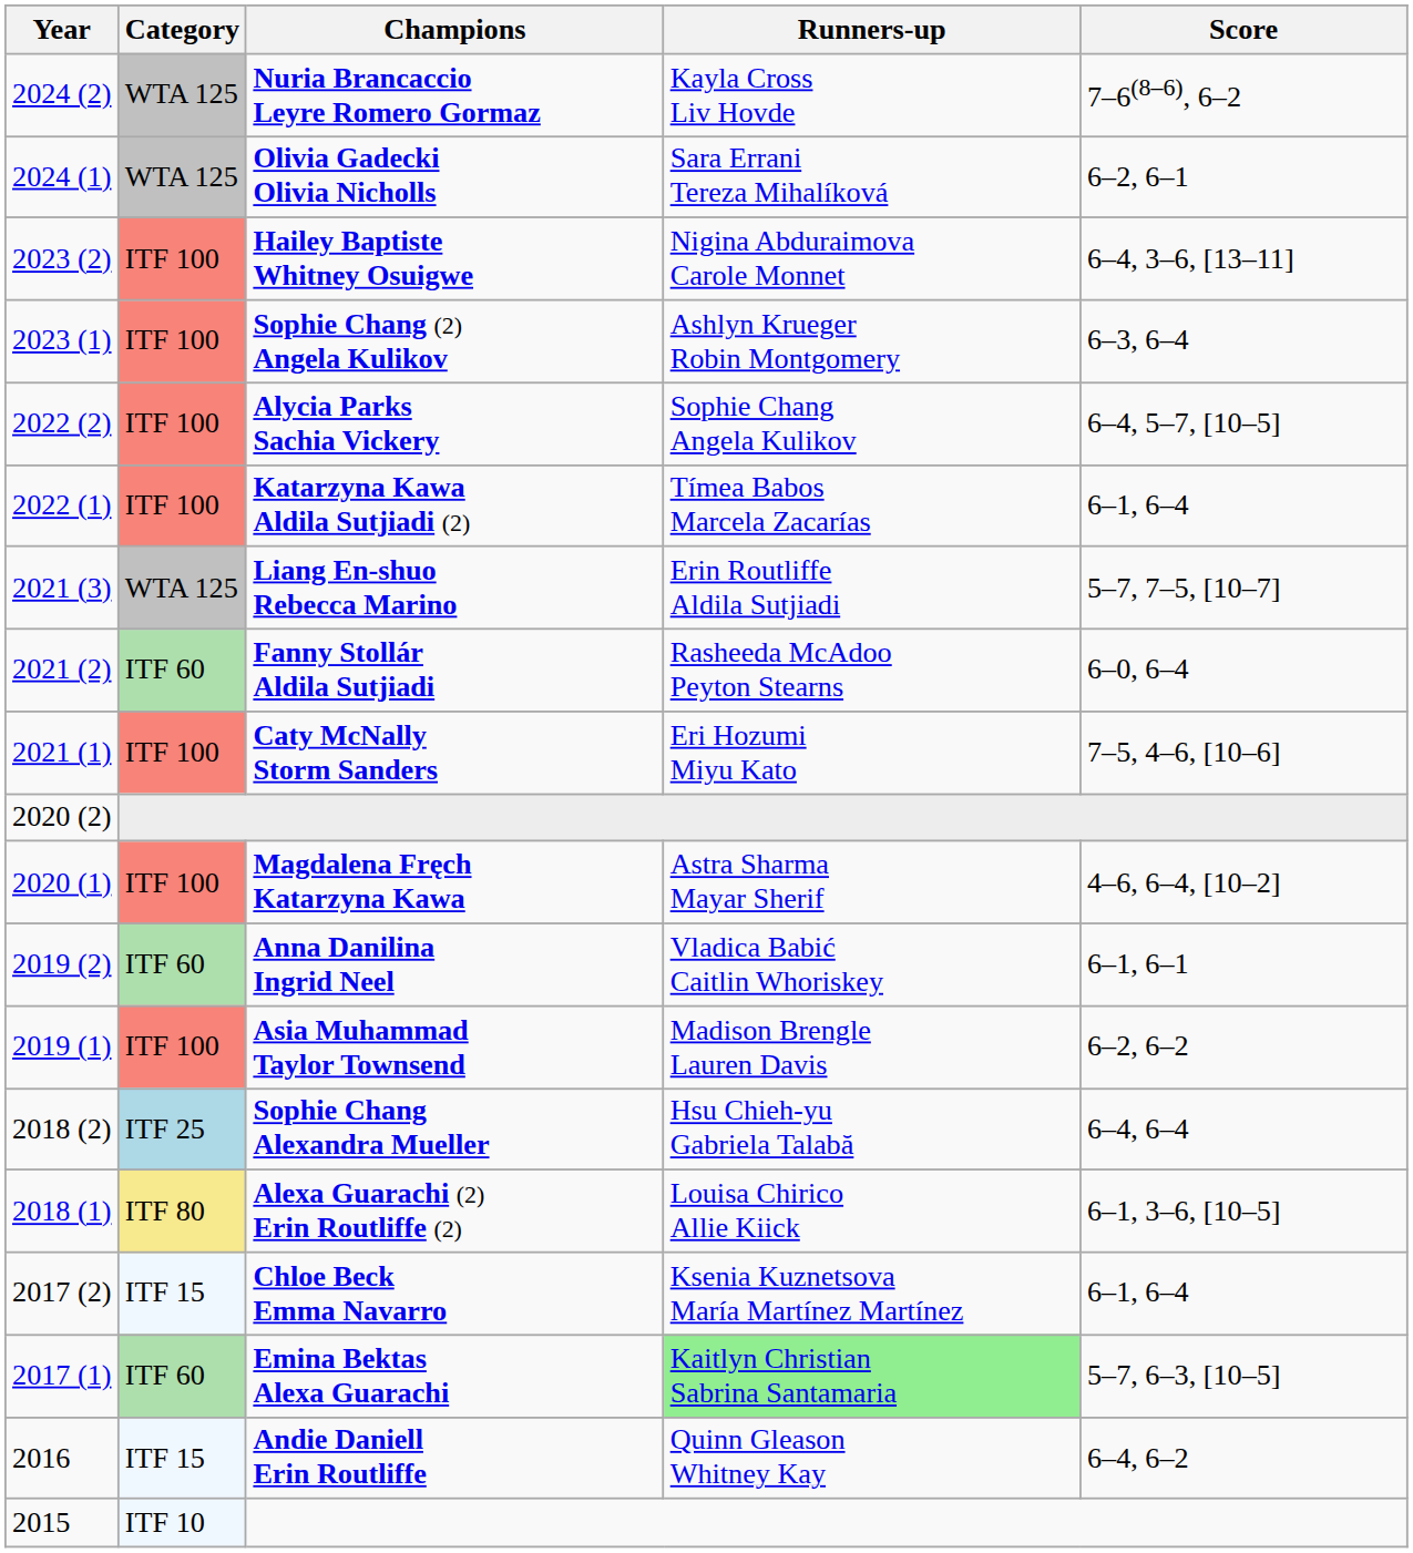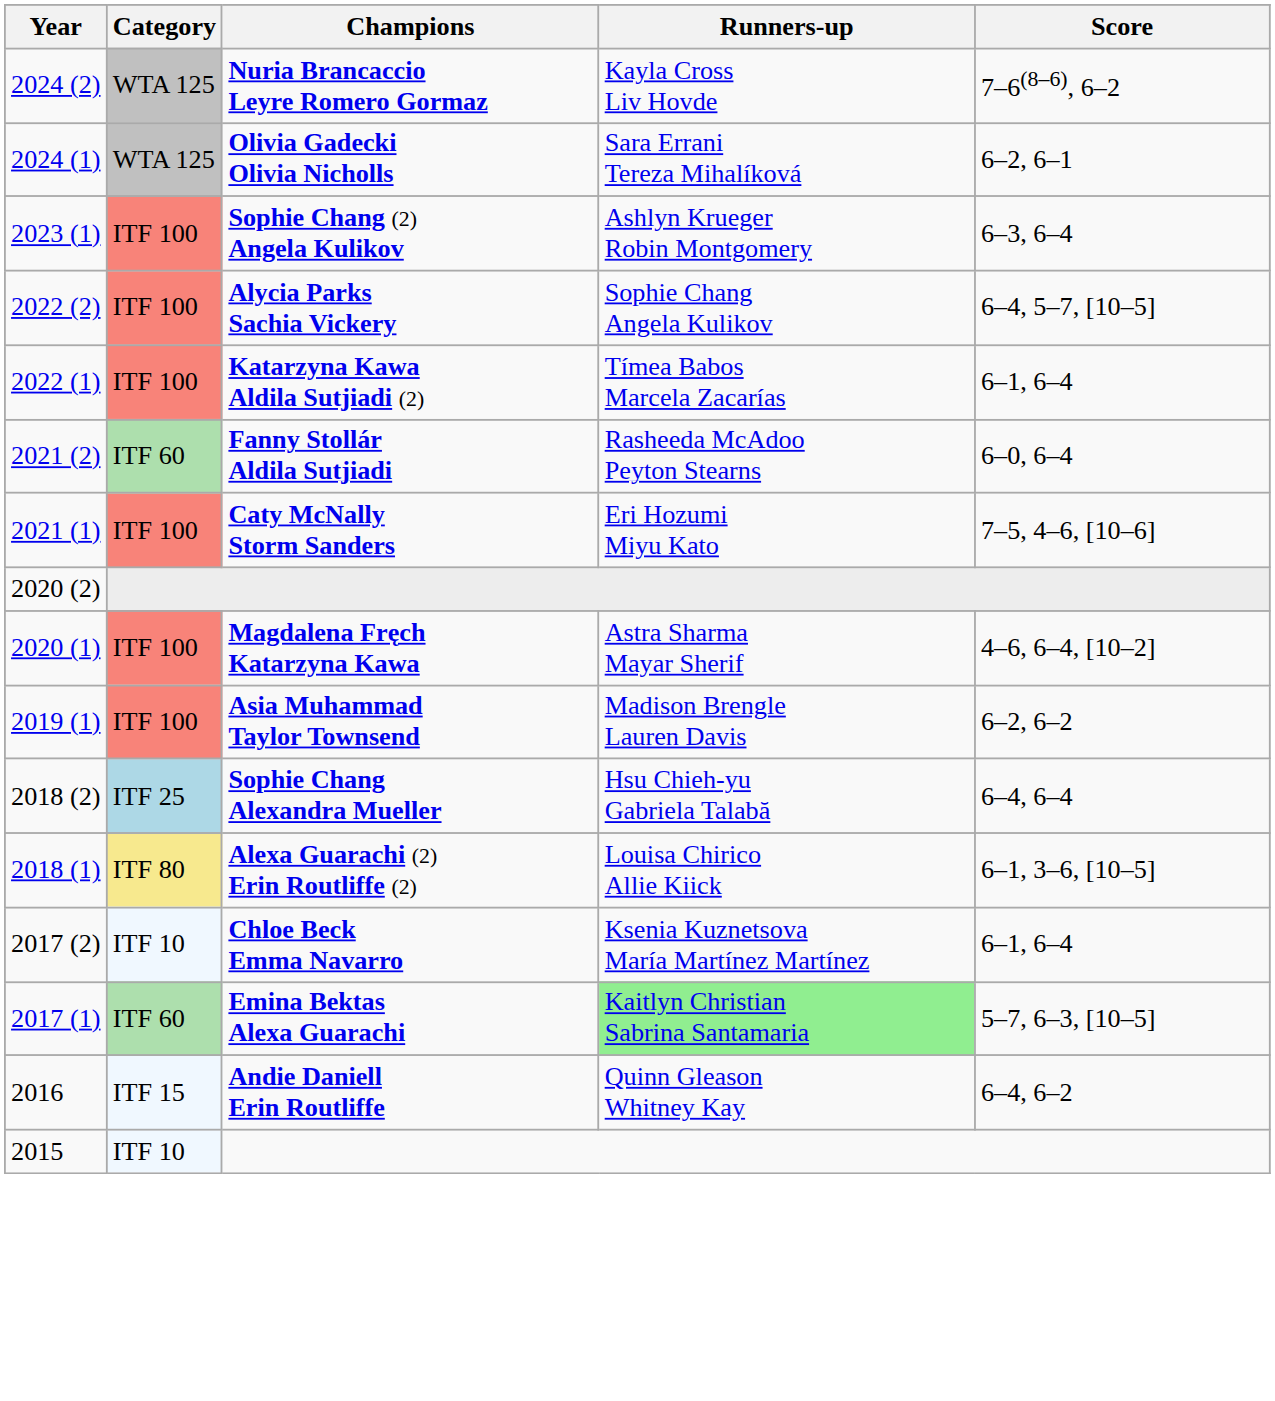- row: 2023 (2) | ITF 100 | Hailey Baptiste Whitney Osuigwe | Nigina Abduraimova Carole Monnet | 6–4, 3–6, [13–11]
- row: 2021 (3) | WTA 125 | Liang En-shuo Rebecca Marino | Erin Routliffe Aldila Sutjiadi | 5–7, 7–5, [10–7]
- row: 2019 (2) | ITF 60 | Anna Danilina Ingrid Neel | Vladica Babić Caitlin Whoriskey | 6–1, 6–1
Chloe Beck Emma Navarro | Category: ITF 15 -> ITF 10
